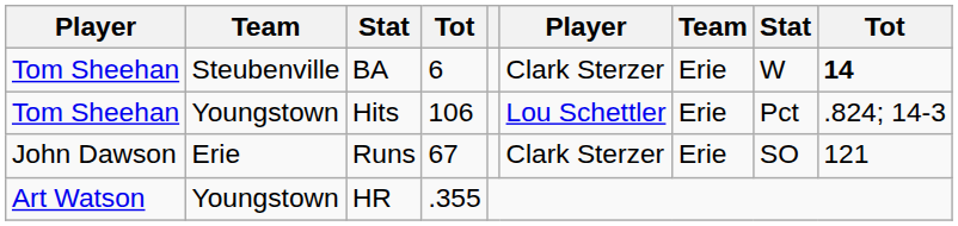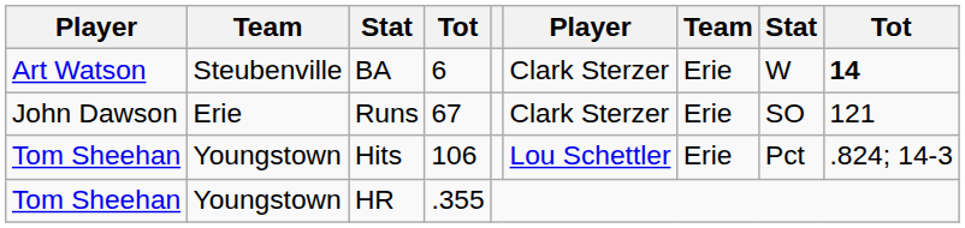BA | column 1: Tom Sheehan -> Art Watson
rows swapped: Runs <-> Hits
HR | column 1: Art Watson -> Tom Sheehan
